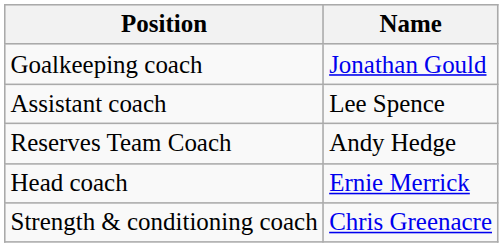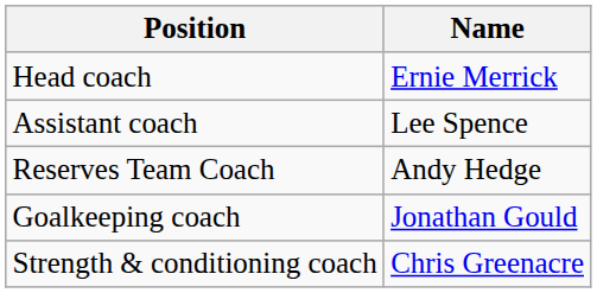rows swapped: Head coach <-> Goalkeeping coach
